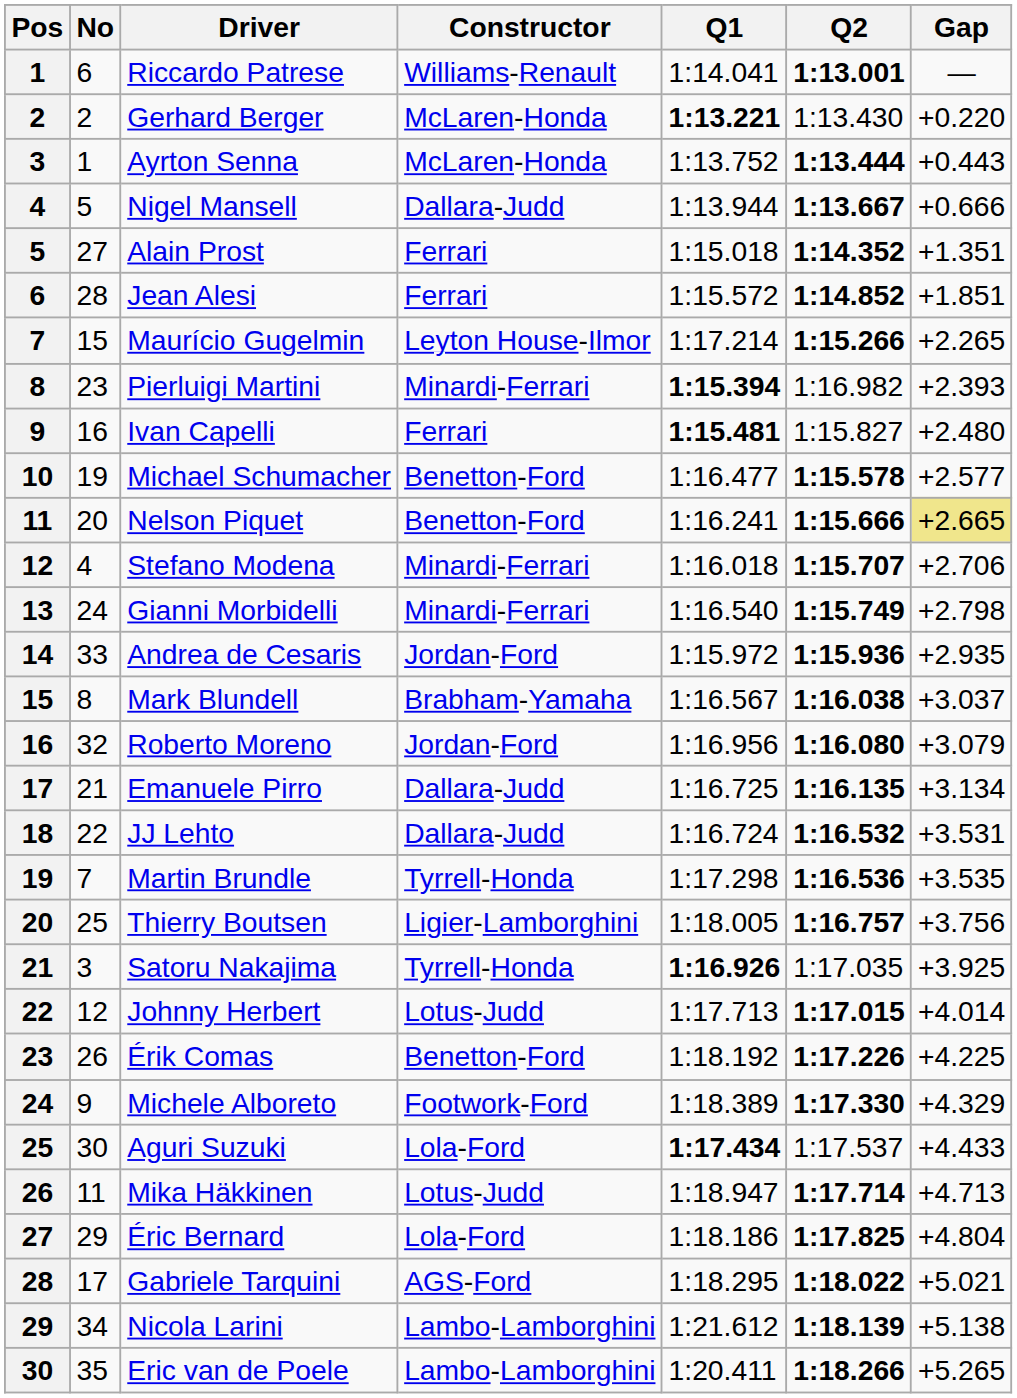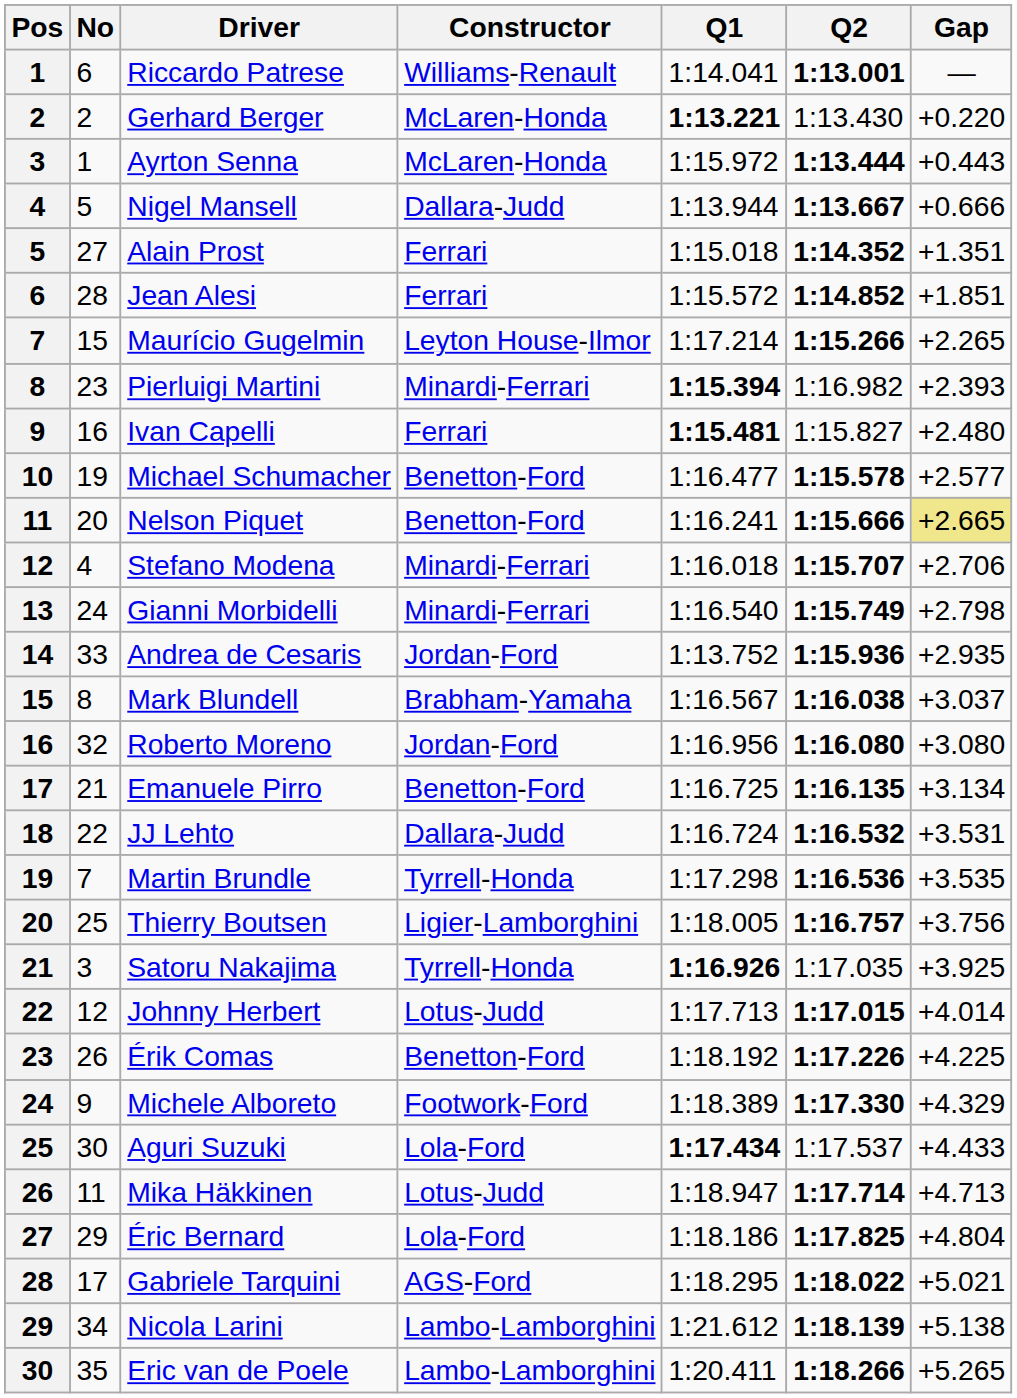Ayrton Senna | Q1: 1:13.752 -> 1:15.972
Andrea de Cesaris | Q1: 1:15.972 -> 1:13.752
Roberto Moreno | Gap: +3.079 -> +3.080
Emanuele Pirro | Constructor: Dallara-Judd -> Benetton-Ford
